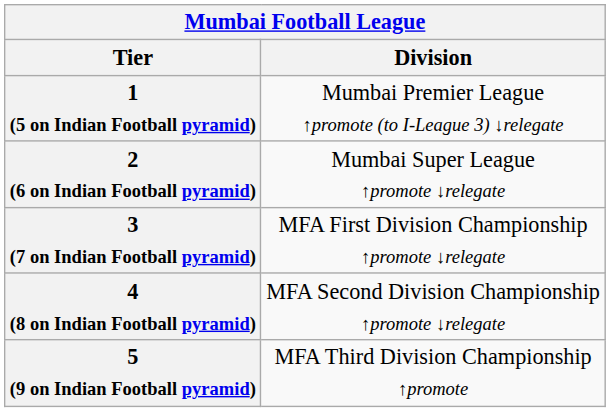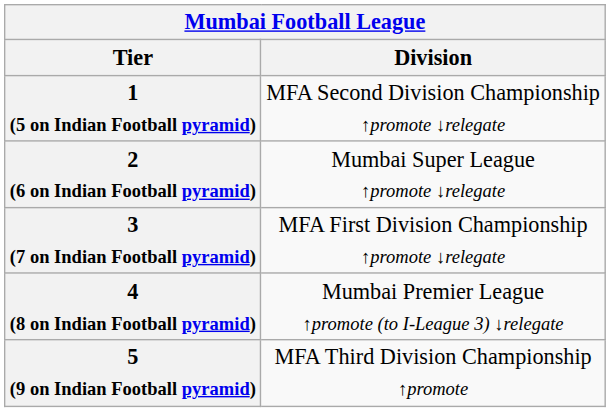1 (5 on Indian Football pyramid) | Division: Mumbai Premier League ↑promote (to I-League 3) ↓relegate -> MFA Second Division Championship ↑promote ↓relegate
4 (8 on Indian Football pyramid) | Division: MFA Second Division Championship ↑promote ↓relegate -> Mumbai Premier League ↑promote (to I-League 3) ↓relegate
